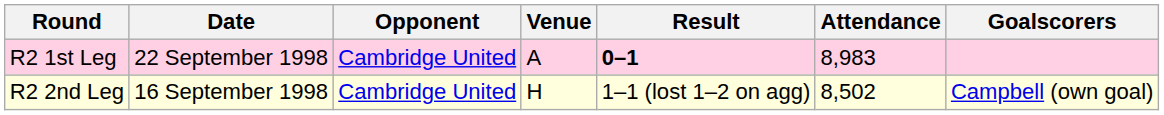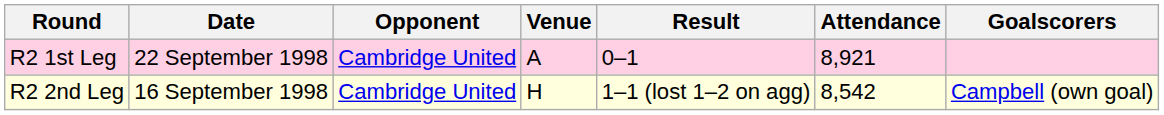R2 1st Leg | Result: bold -> normal
R2 1st Leg | Attendance: 8,983 -> 8,921
R2 2nd Leg | Attendance: 8,502 -> 8,542
